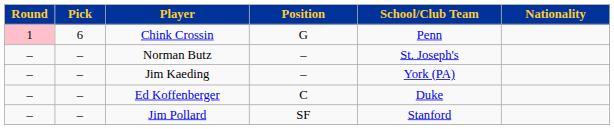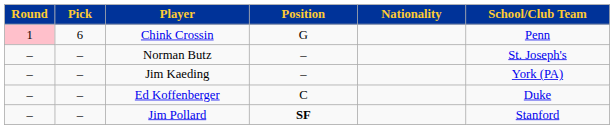columns swapped: Nationality <-> School/Club Team
Jim Pollard | Position: normal -> bold
